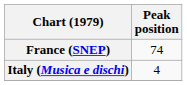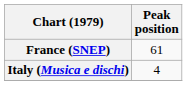France (SNEP) | Peak position: 74 -> 61
